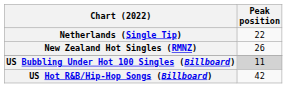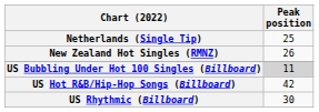Netherlands (Single Tip) | Peak position: 22 -> 25
+ row: US Rhythmic (Billboard) | 30
